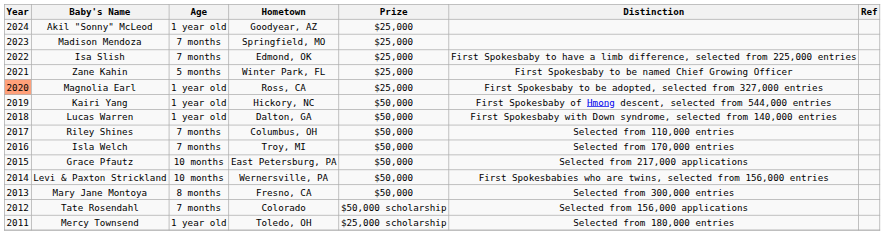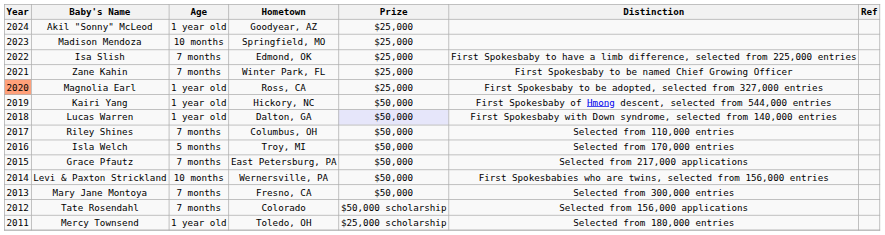Madison Mendoza | Age: 7 months -> 10 months
Zane Kahin | Age: 5 months -> 7 months
Lucas Warren | Prize: no background -> lavender background
Isla Welch | Age: 7 months -> 5 months
Grace Pfautz | Age: 10 months -> 7 months
Mary Jane Montoya | Age: 8 months -> 7 months
